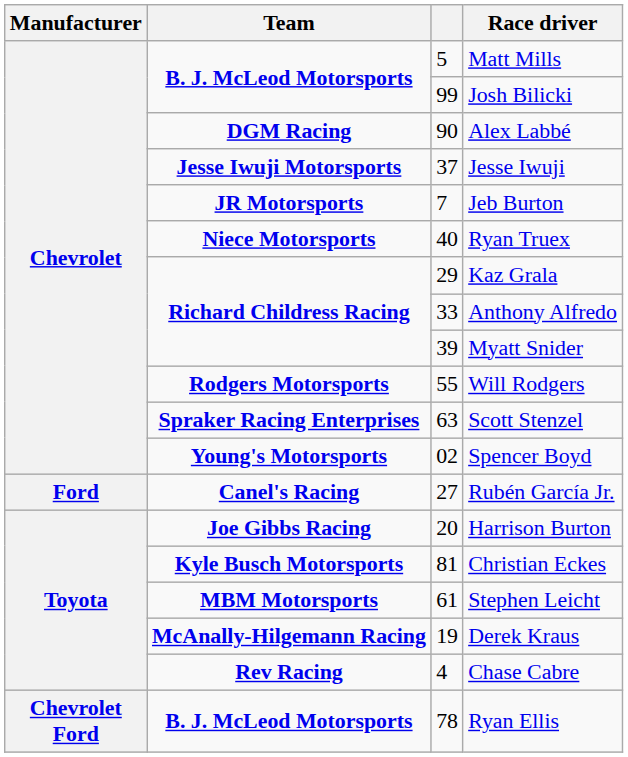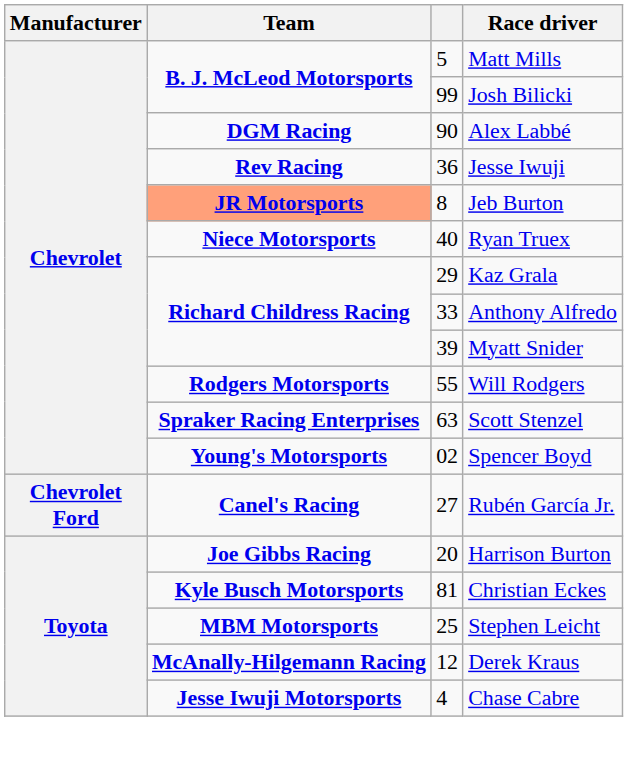Jesse Iwuji | Team: Jesse Iwuji Motorsports -> Rev Racing
Jesse Iwuji | column 3: 37 -> 36
Jeb Burton | Team: no background -> lightsalmon background
Jeb Burton | column 3: 7 -> 8
Rubén García Jr. | Manufacturer: Ford -> Chevrolet Ford
Stephen Leicht | column 3: 61 -> 25
Derek Kraus | column 3: 19 -> 12
Chase Cabre | Team: Rev Racing -> Jesse Iwuji Motorsports
- row: Chevrolet Ford | B. J. McLeod Motorsports | 78 | Ryan Ellis
